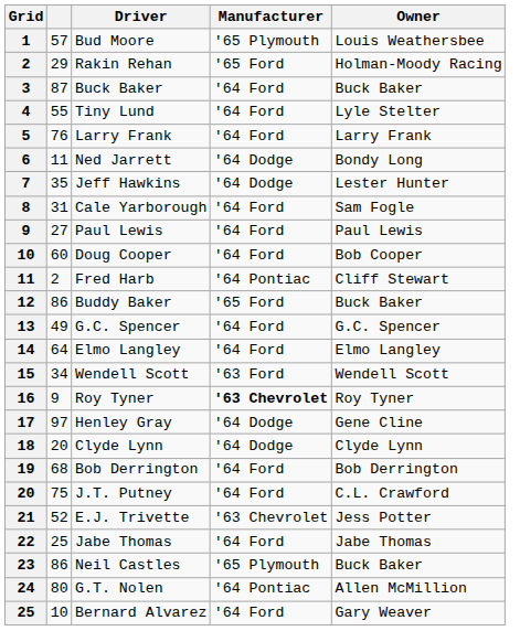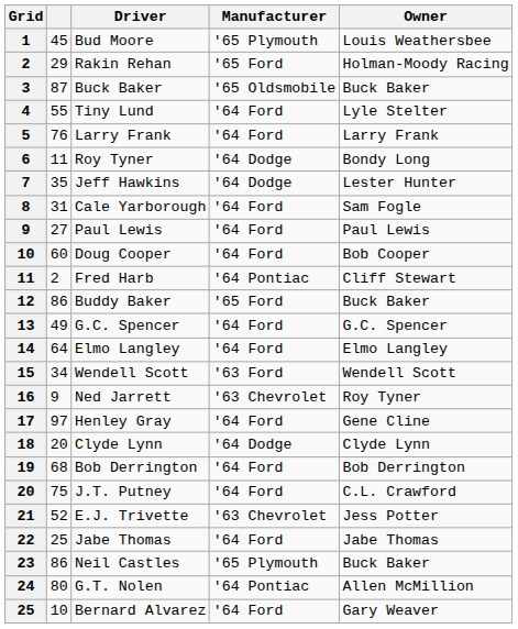1 | column 2: 57 -> 45
3 | Manufacturer: '64 Ford -> '65 Oldsmobile
6 | Driver: Ned Jarrett -> Roy Tyner
16 | Driver: Roy Tyner -> Ned Jarrett
16 | Manufacturer: bold -> normal
17 | Manufacturer: '64 Dodge -> '64 Ford
